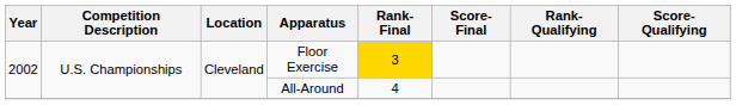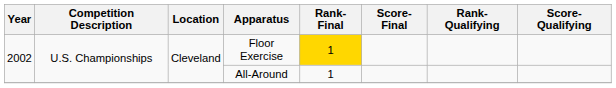Floor Exercise | Rank-Final: 3 -> 1
All-Around | Rank-Final: 4 -> 1
